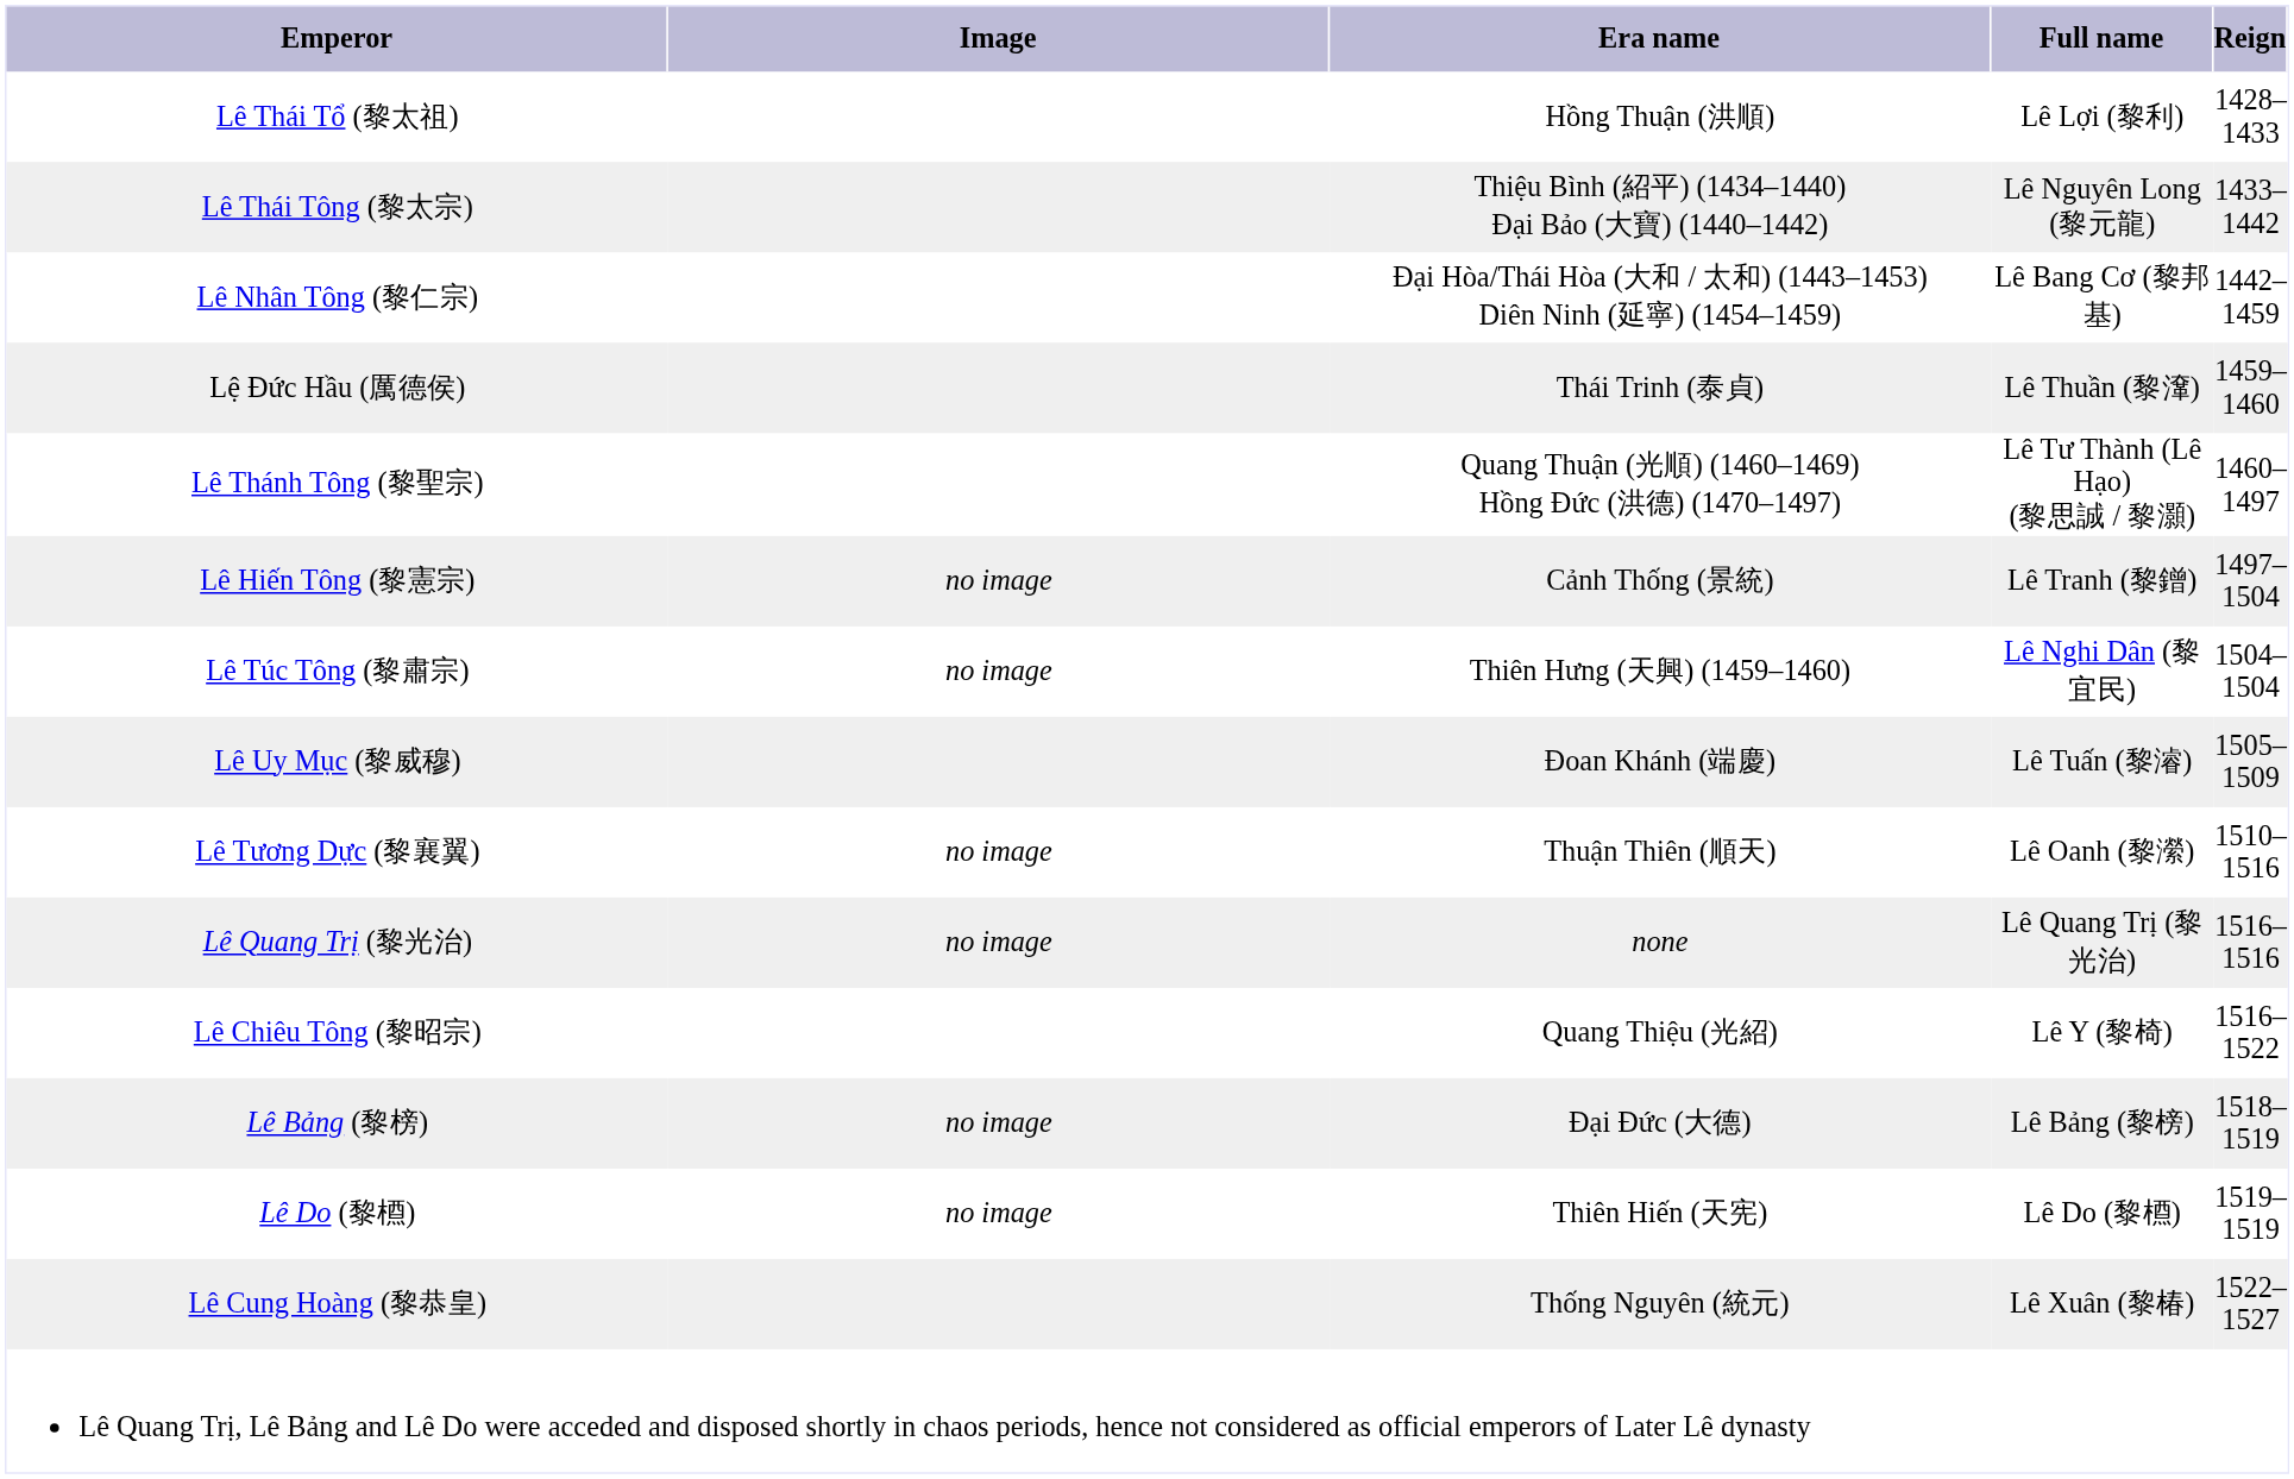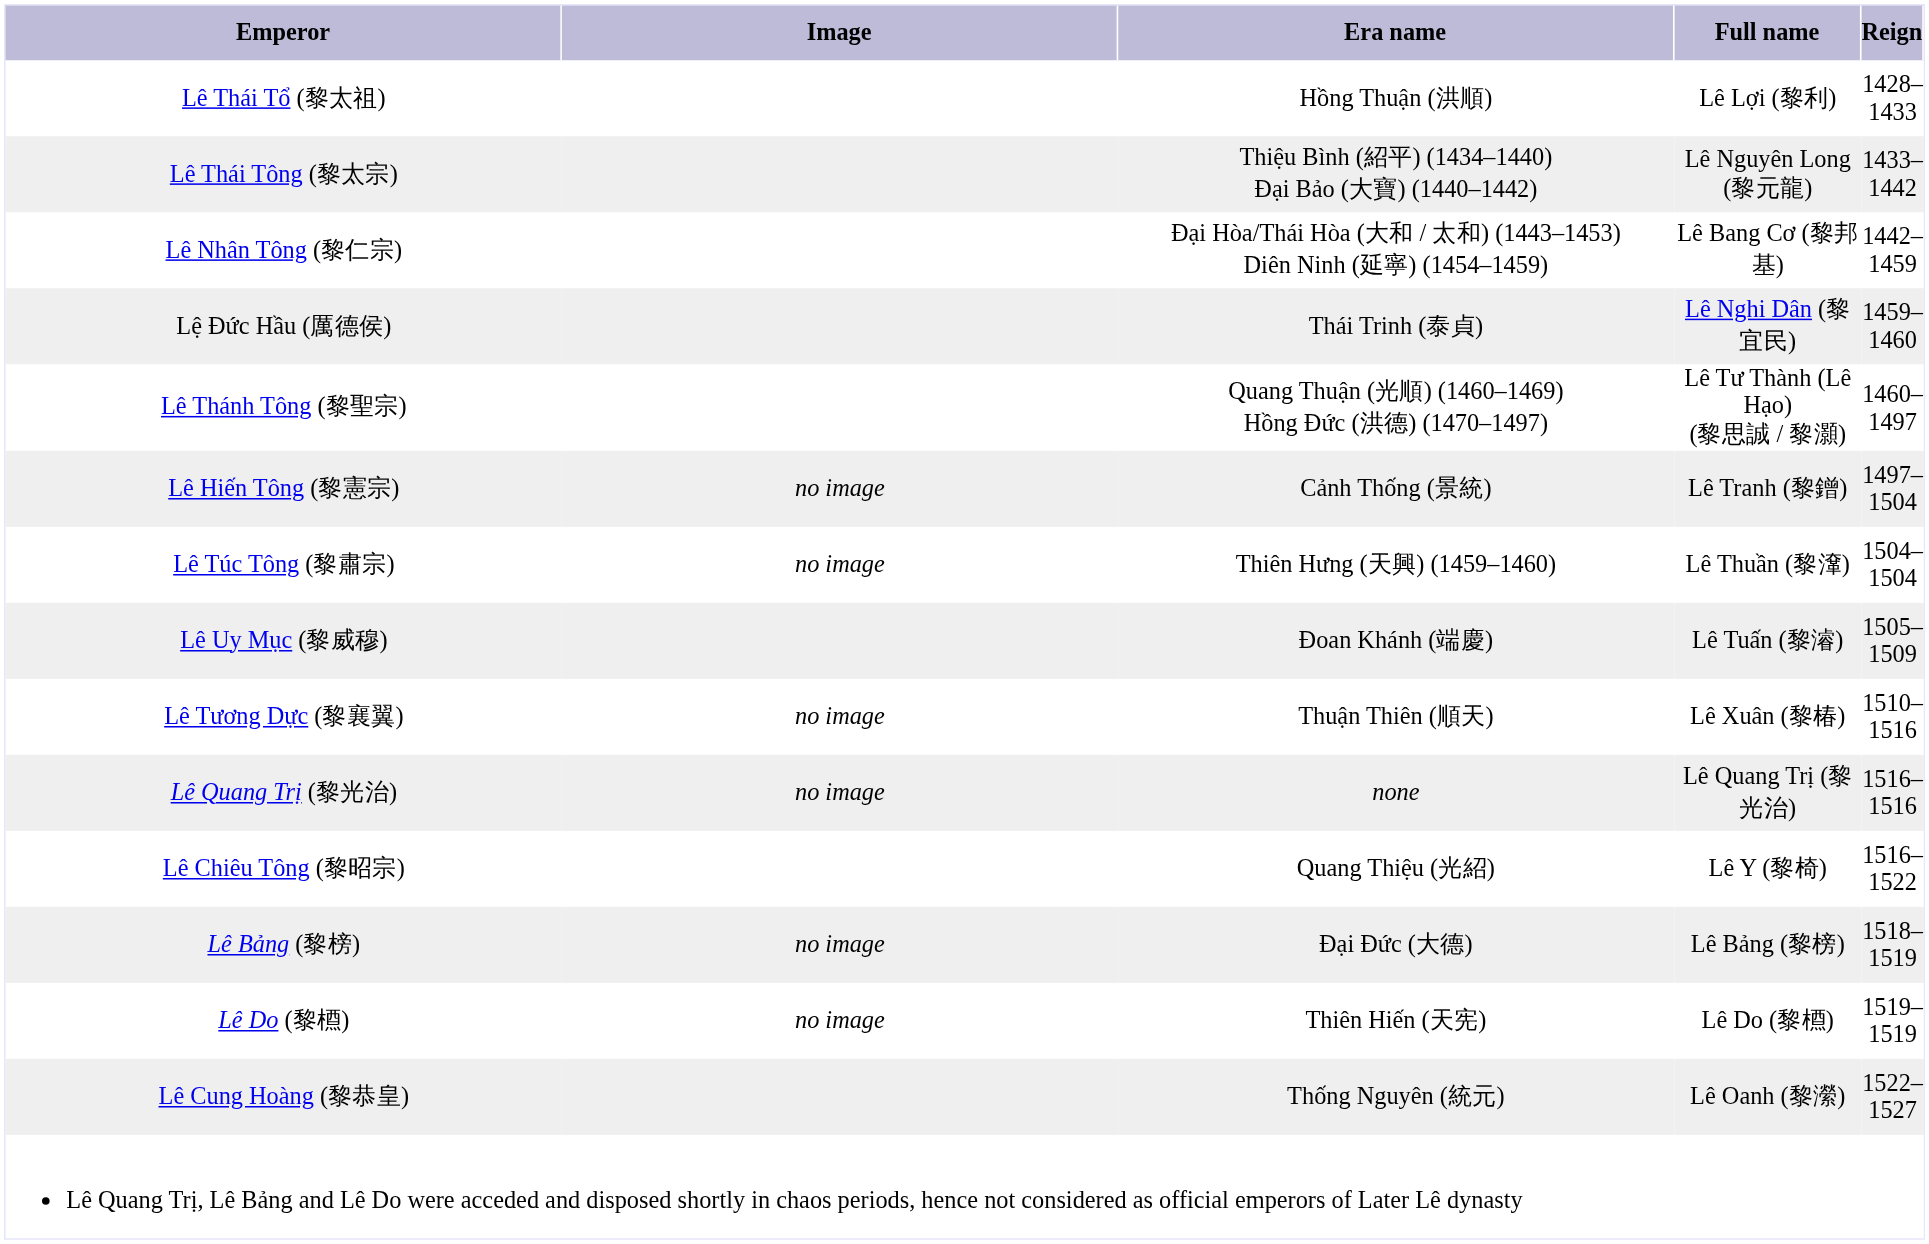Lệ Đức Hầu (厲德侯) | Full name: Lê Thuần (黎㵮) -> Lê Nghi Dân (黎宜民)
Lê Túc Tông (黎肅宗) | Full name: Lê Nghi Dân (黎宜民) -> Lê Thuần (黎㵮)
Lê Tương Dực (黎襄翼) | Full name: Lê Oanh (黎瀠) -> Lê Xuân (黎椿)
Lê Cung Hoàng (黎恭皇) | Full name: Lê Xuân (黎椿) -> Lê Oanh (黎瀠)
